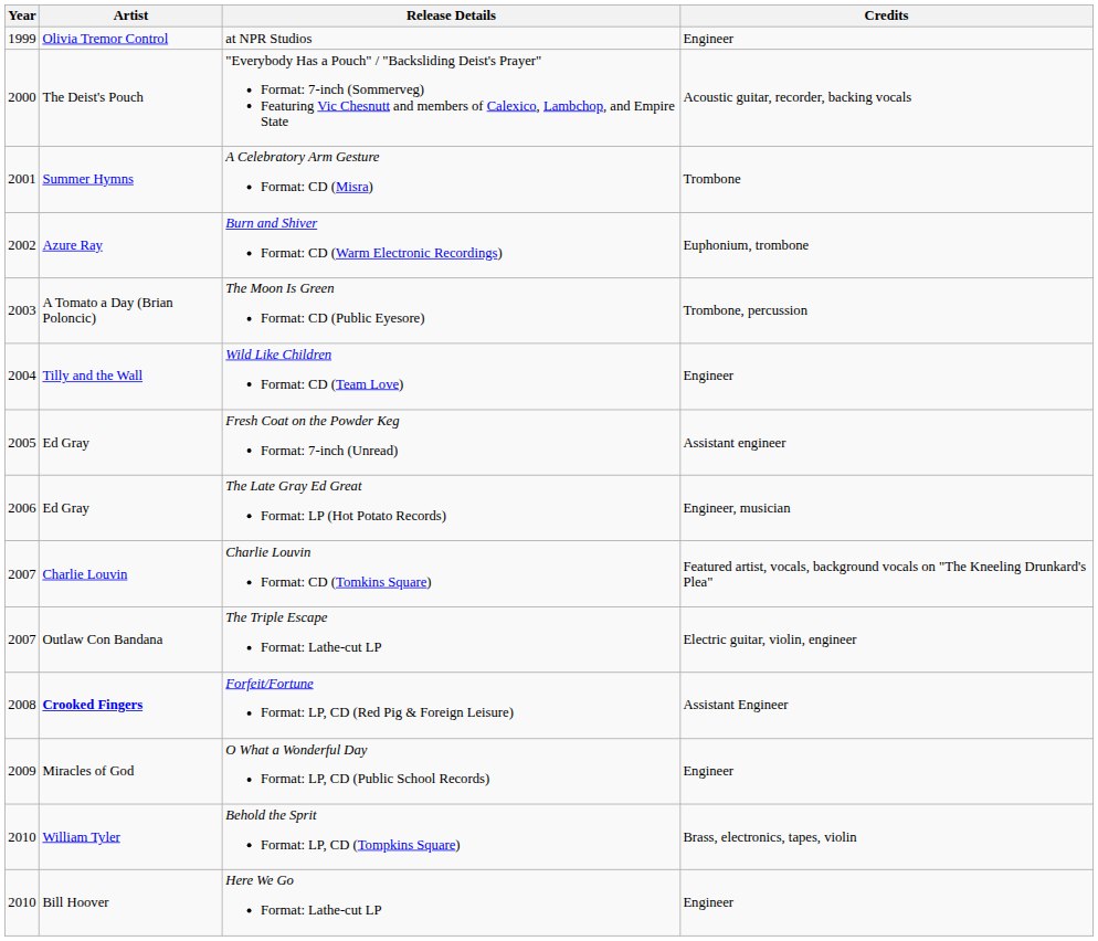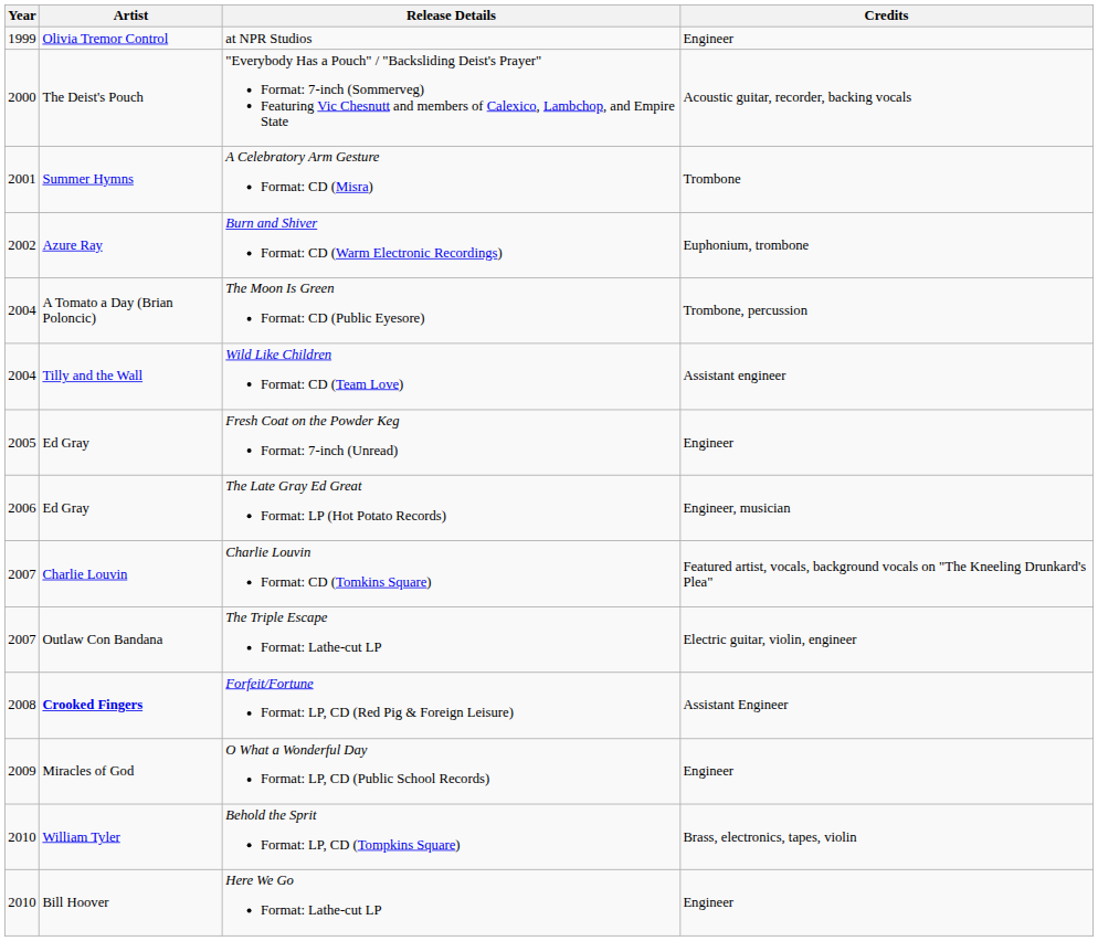The Moon Is Green Format: CD (Public Eyesore) | Year: 2003 -> 2004
Wild Like Children Format: CD (Team Love) | Credits: Engineer -> Assistant engineer
Fresh Coat on the Powder Keg Format: 7-inch (Unread) | Credits: Assistant engineer -> Engineer
